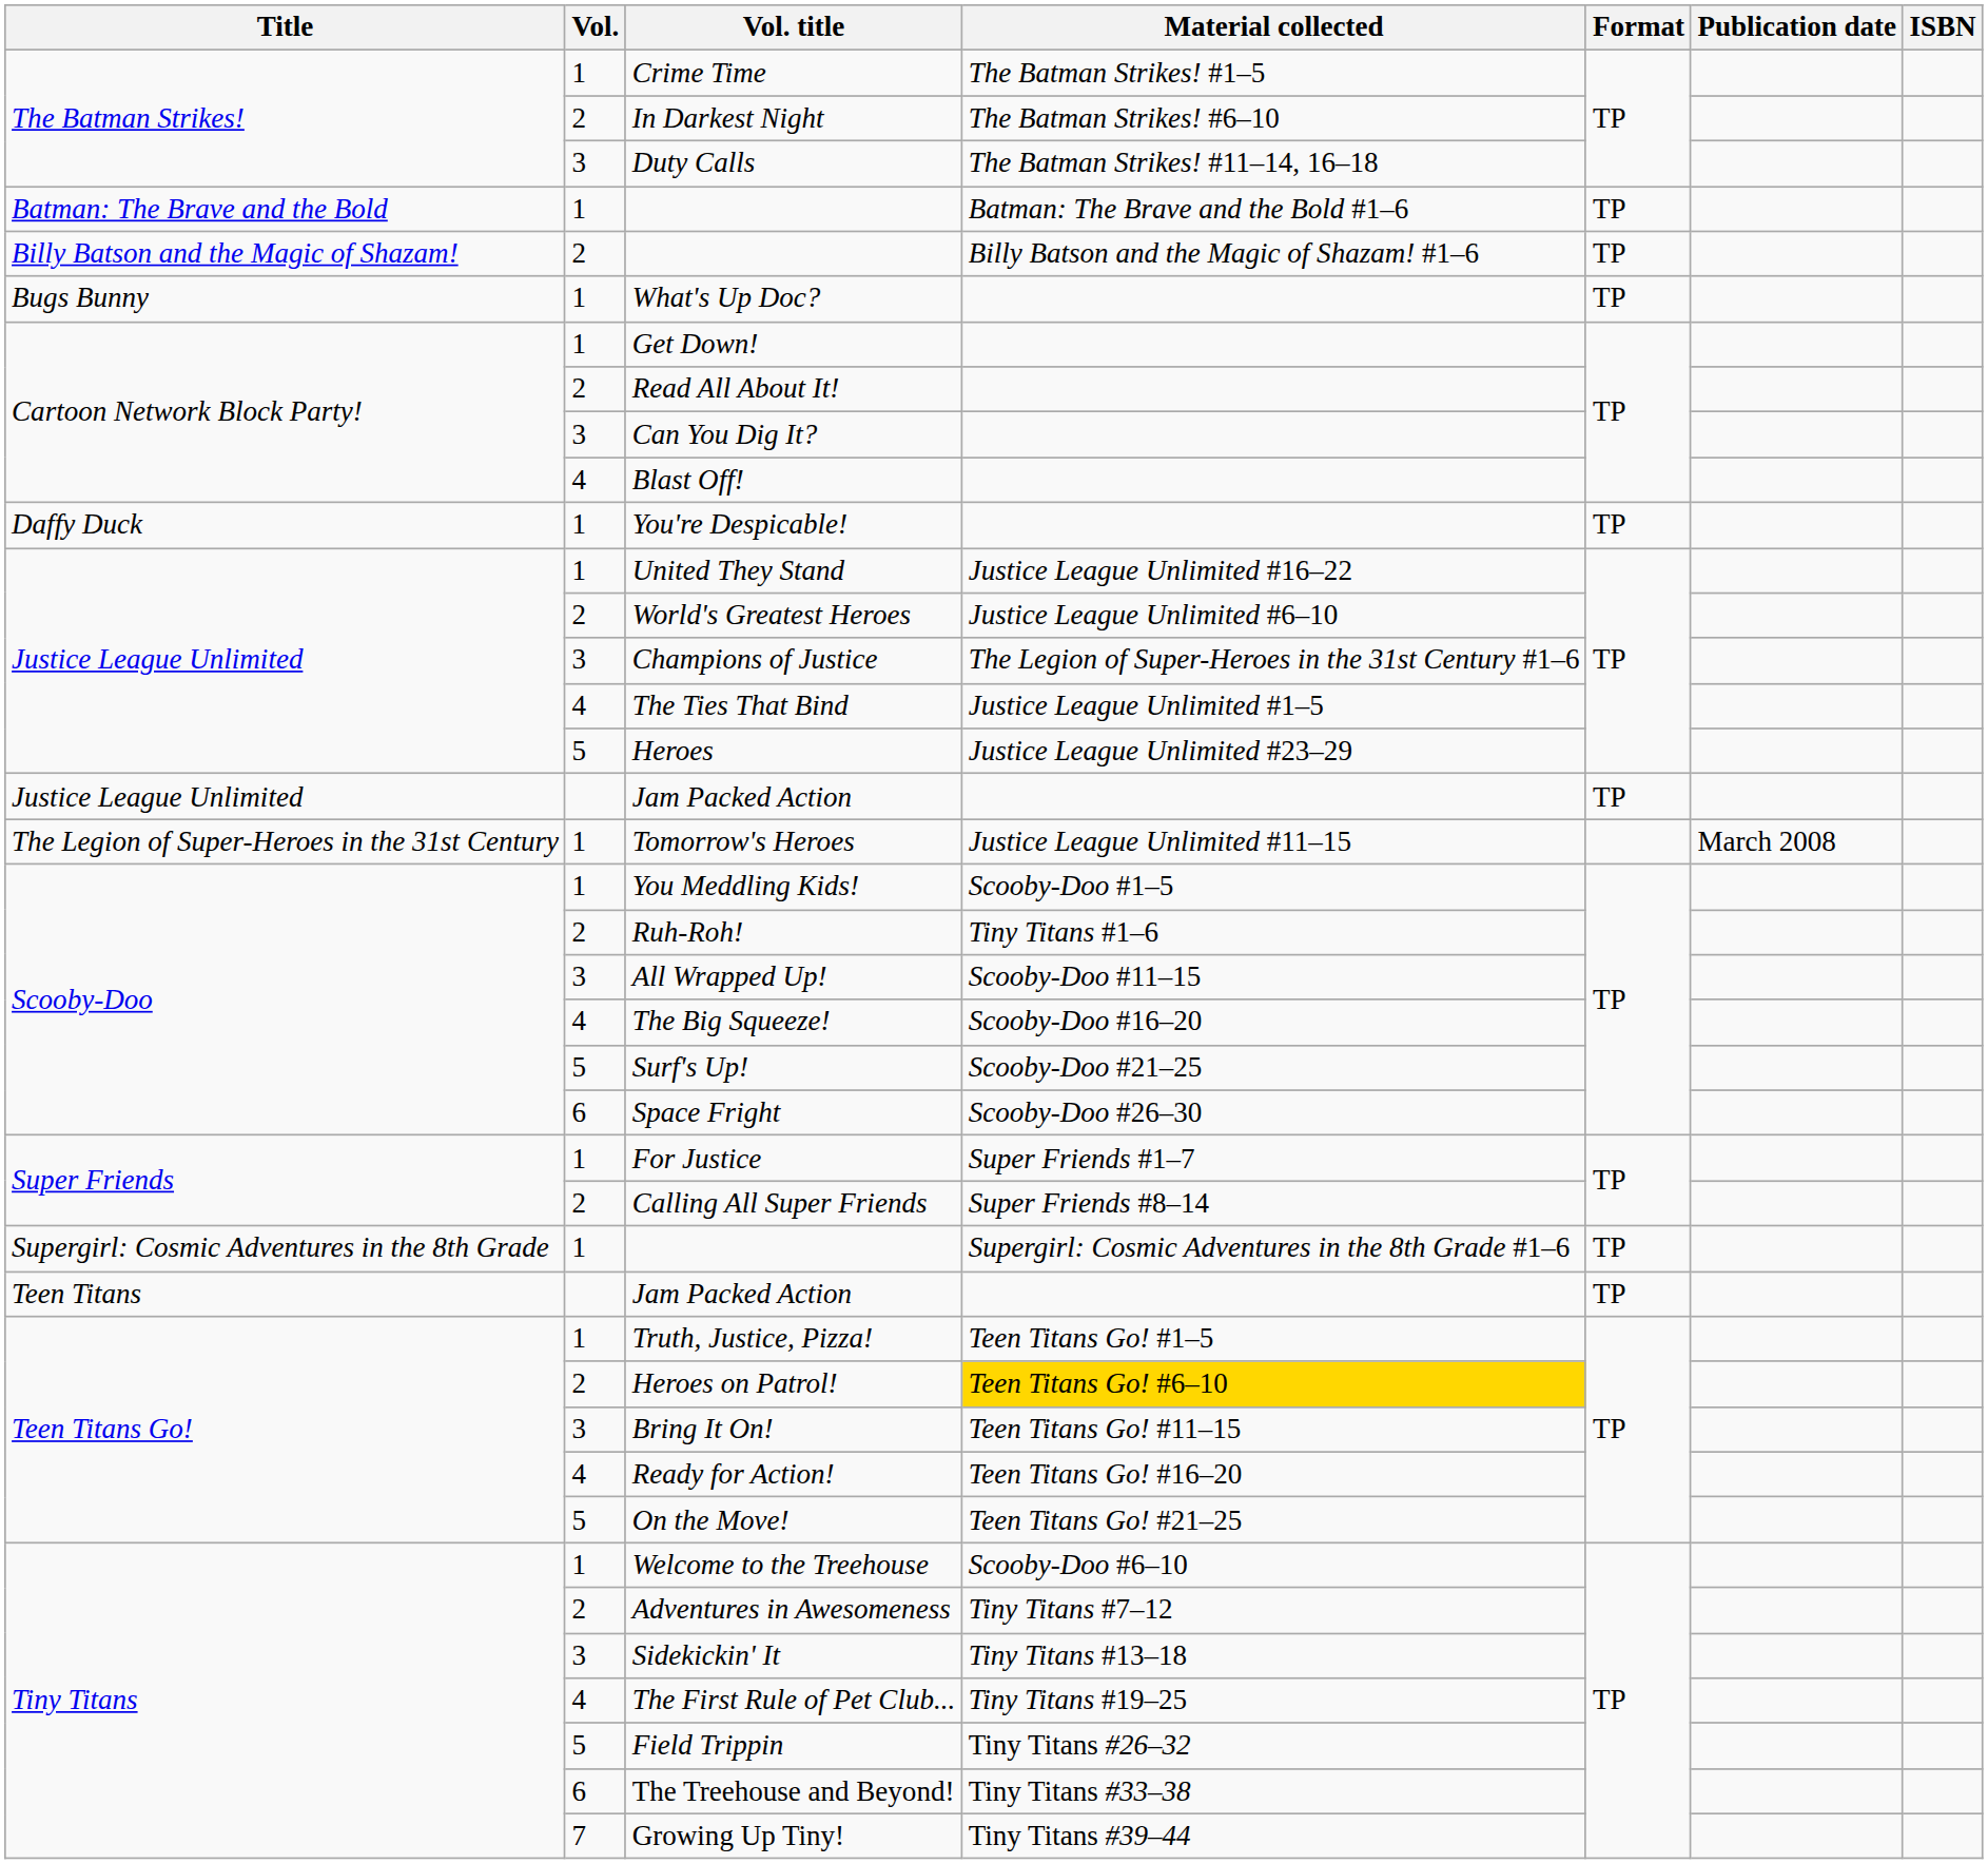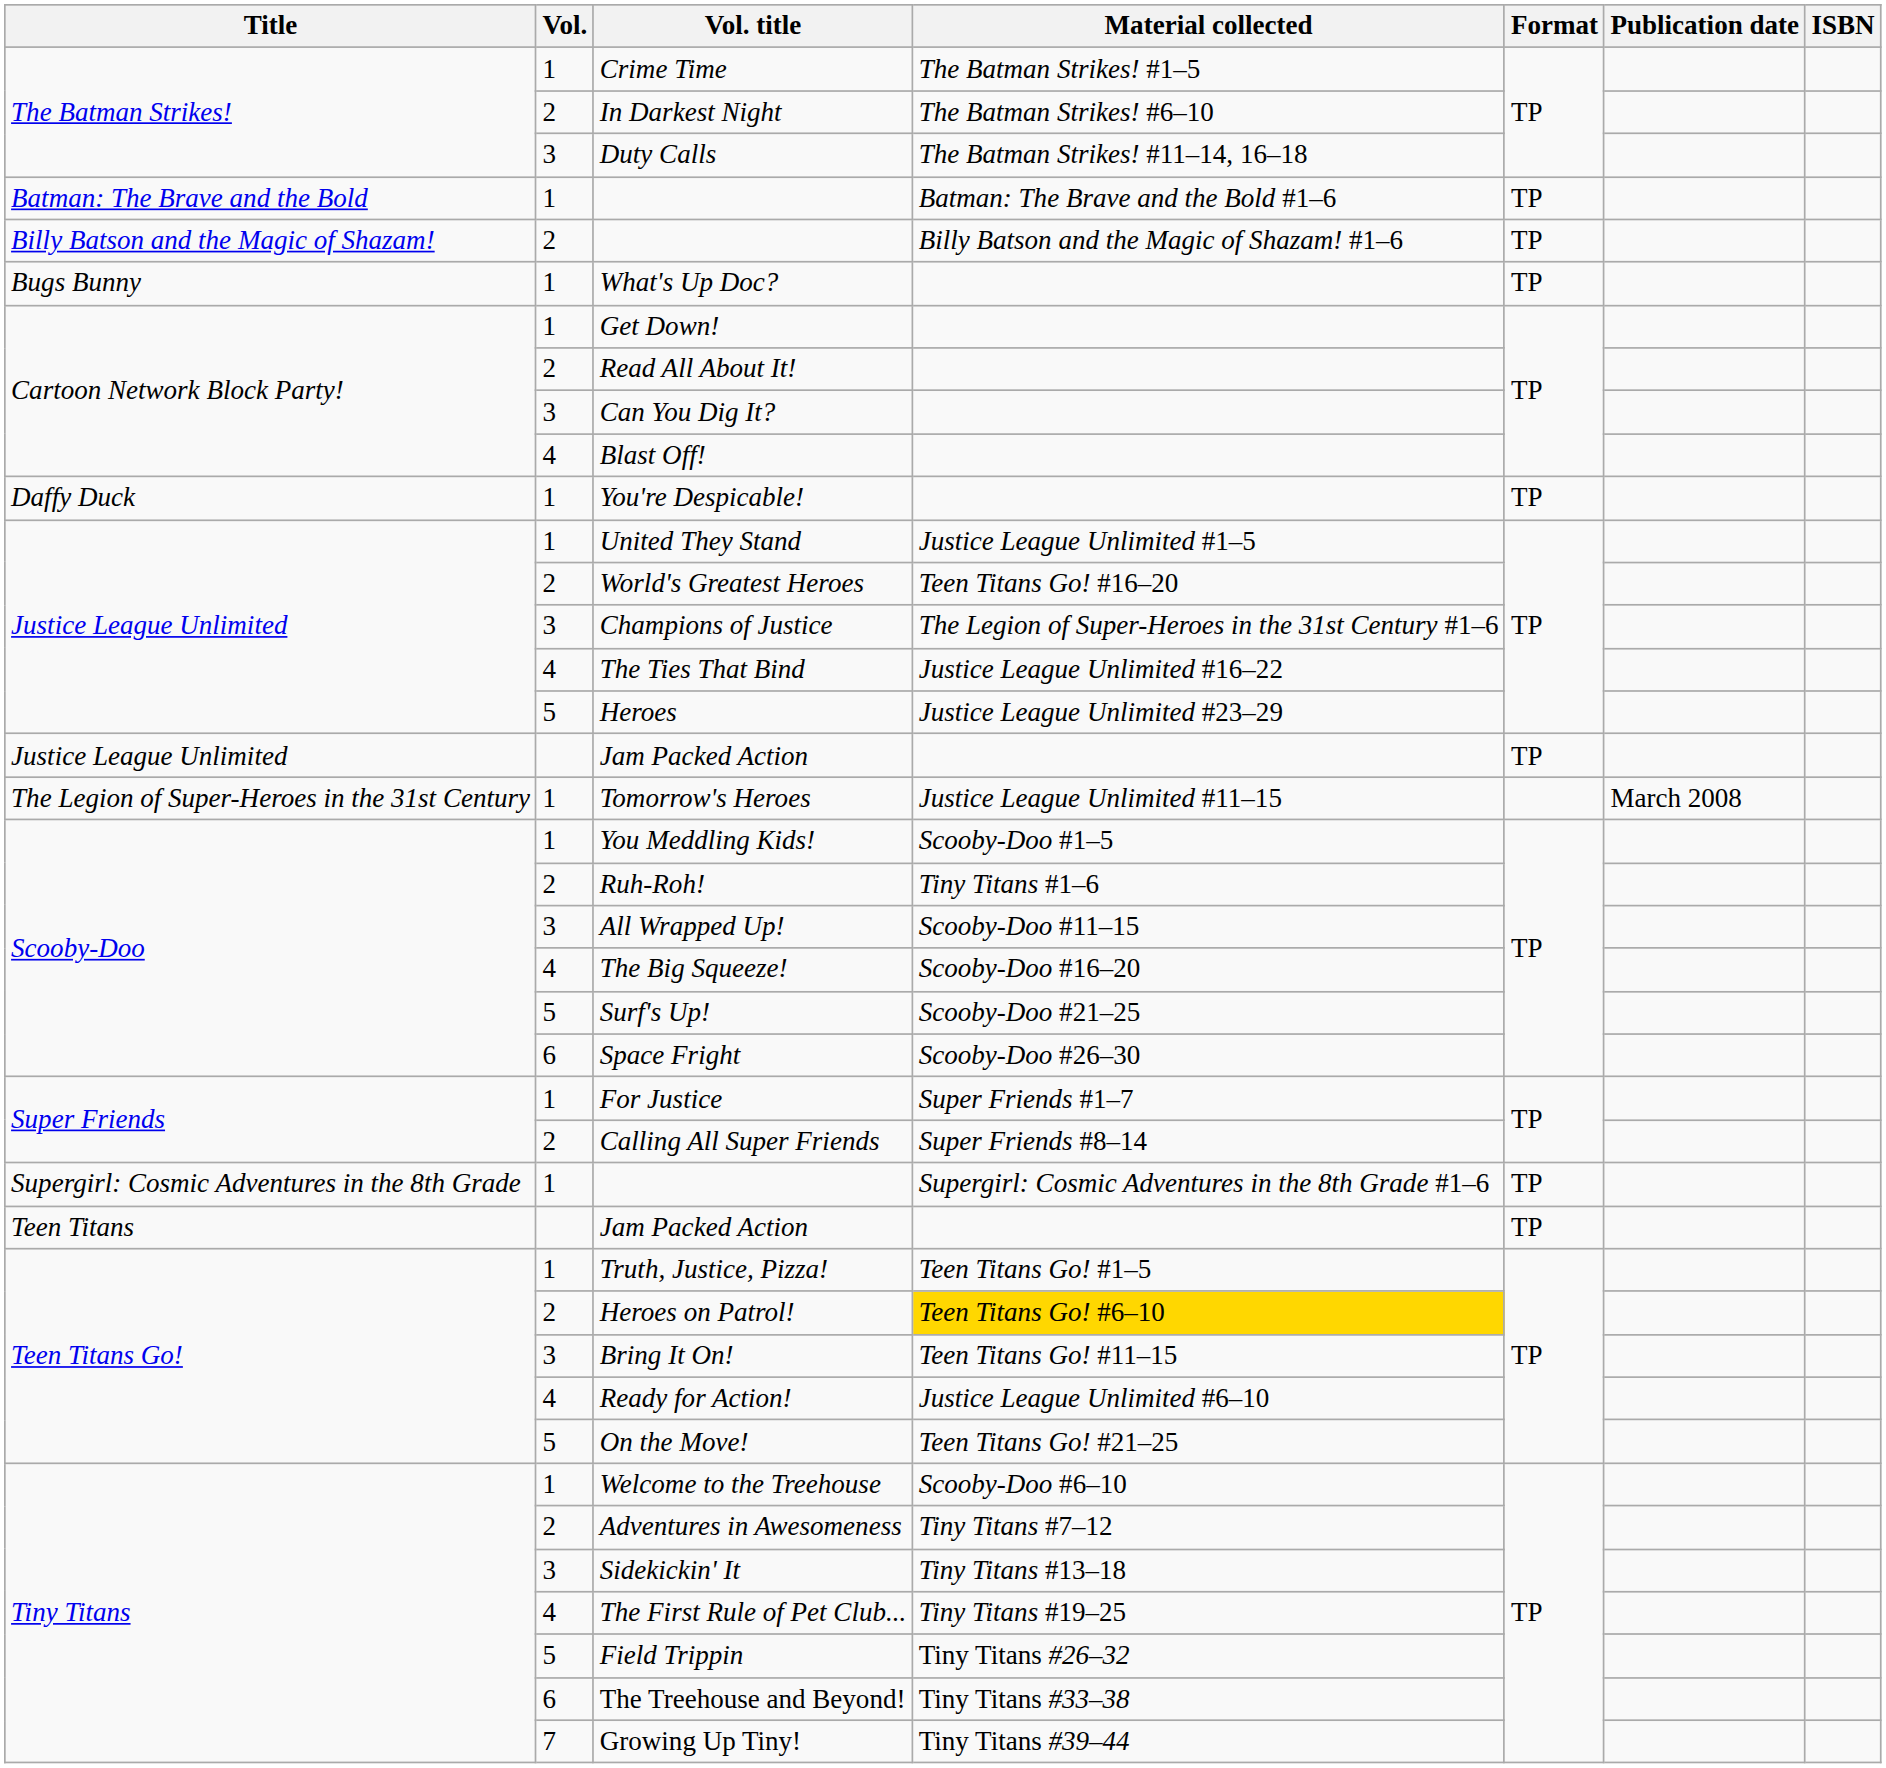United They Stand | Material collected: Justice League Unlimited #16–22 -> Justice League Unlimited #1–5
World's Greatest Heroes | Material collected: Justice League Unlimited #6–10 -> Teen Titans Go! #16–20
The Ties That Bind | Material collected: Justice League Unlimited #1–5 -> Justice League Unlimited #16–22
Ready for Action! | Material collected: Teen Titans Go! #16–20 -> Justice League Unlimited #6–10
